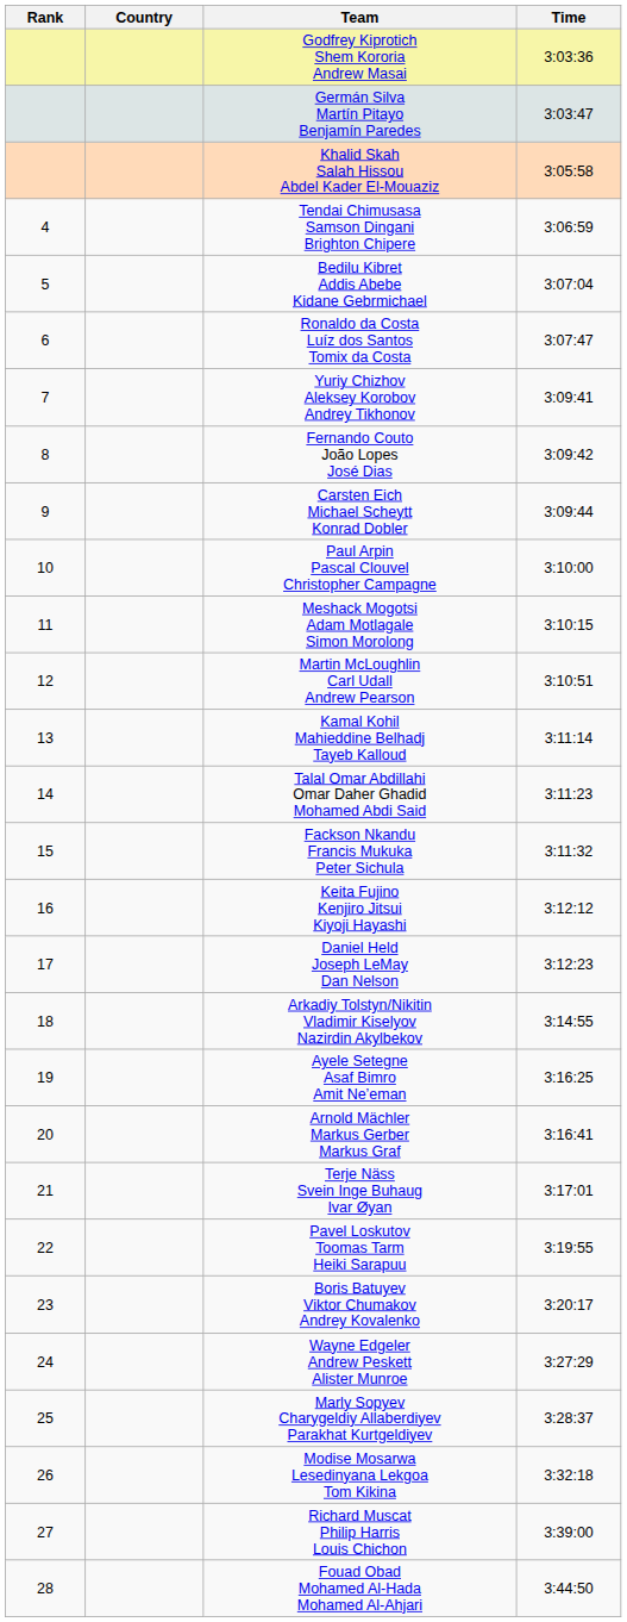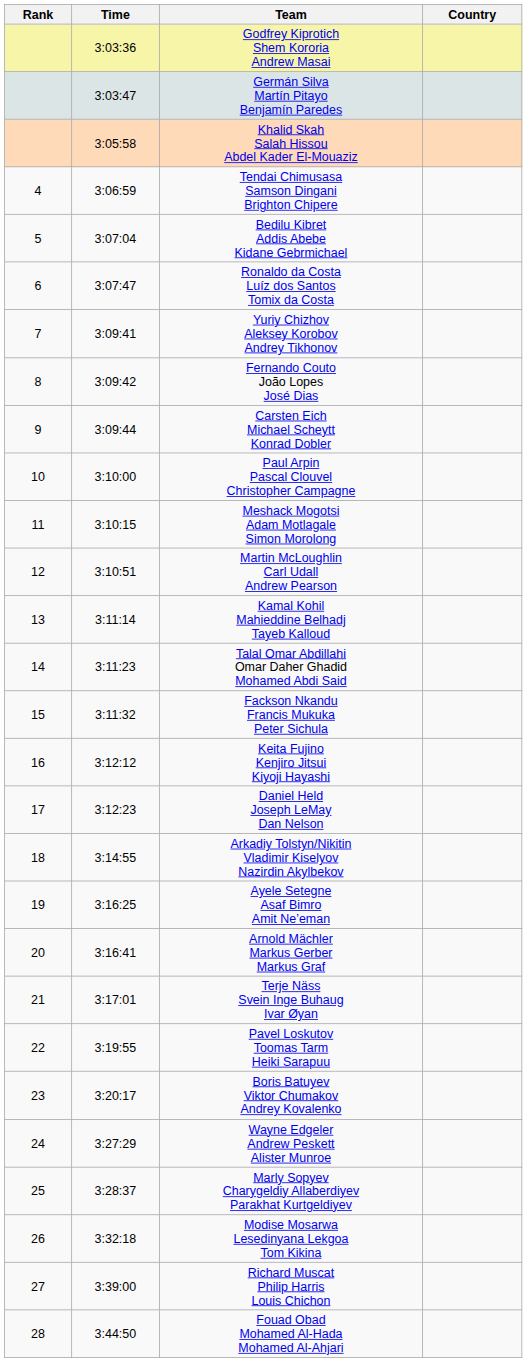columns swapped: Country <-> Time
